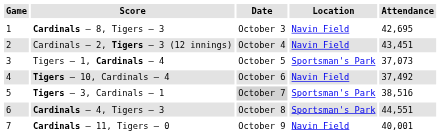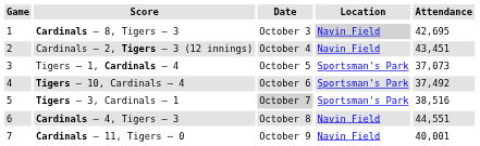Cardinals – 8, Tigers – 3 | Location: no background -> lightgrey background
Tigers – 10, Cardinals – 4 | Location: Navin Field -> Sportsman's Park
Cardinals – 4, Tigers – 3 | Location: Sportsman's Park -> Navin Field
